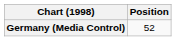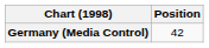Germany (Media Control) | Position: 52 -> 42
